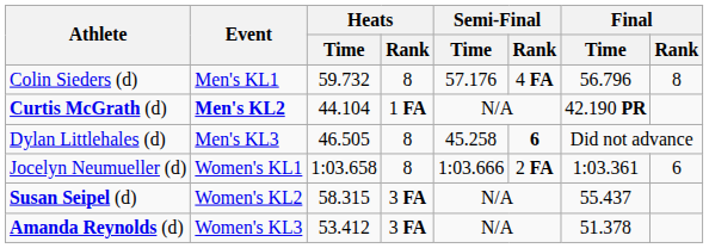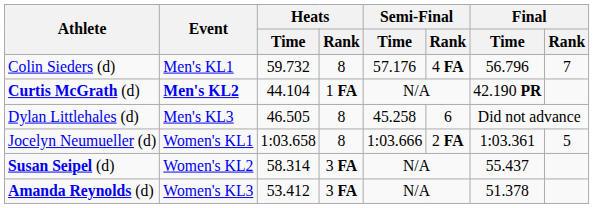Colin Sieders (d) | Final / Rank: 8 -> 7
Dylan Littlehales (d) | Semi-Final / Rank: bold -> normal
Jocelyn Neumueller (d) | Final / Rank: 6 -> 5
Susan Seipel (d) | Heats / Time: 58.315 -> 58.314
